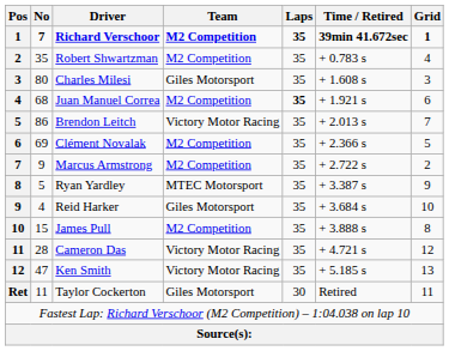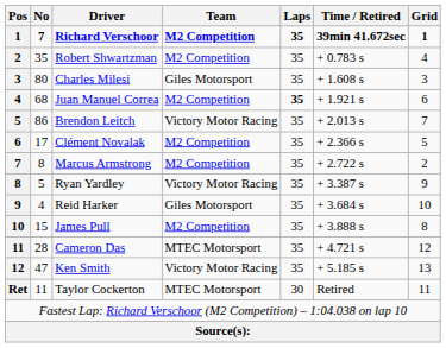Clément Novalak | No: 69 -> 17
Marcus Armstrong | No: 9 -> 8
Ryan Yardley | Team: MTEC Motorsport -> Victory Motor Racing
Cameron Das | Team: Victory Motor Racing -> MTEC Motorsport
Taylor Cockerton | Team: Giles Motorsport -> MTEC Motorsport
